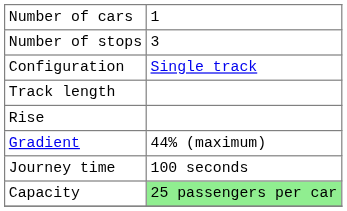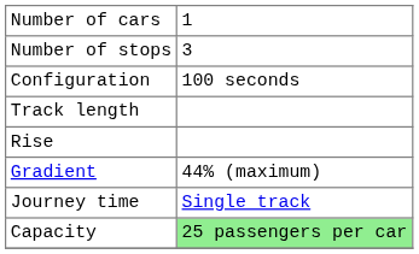Configuration | column 2: Single track -> 100 seconds
Journey time | column 2: 100 seconds -> Single track
